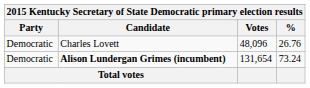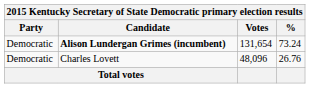rows swapped: Alison Lundergan Grimes (incumbent) <-> Charles Lovett
